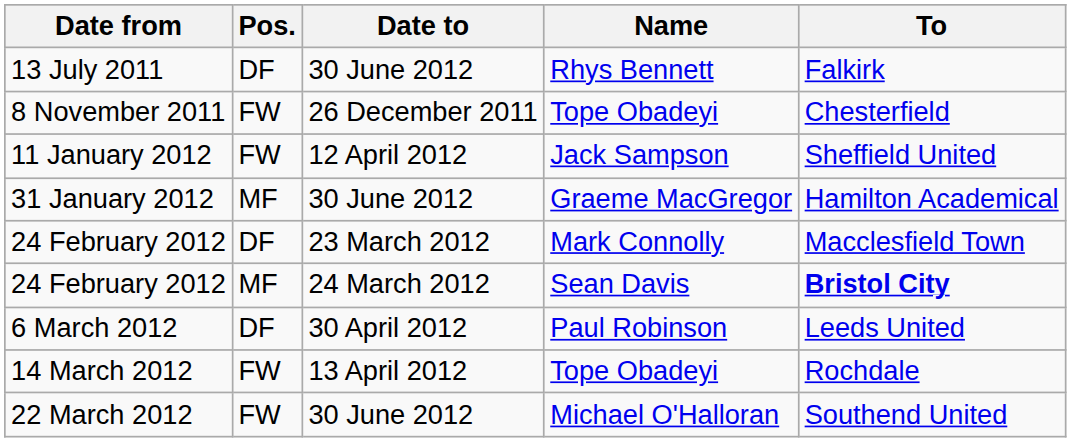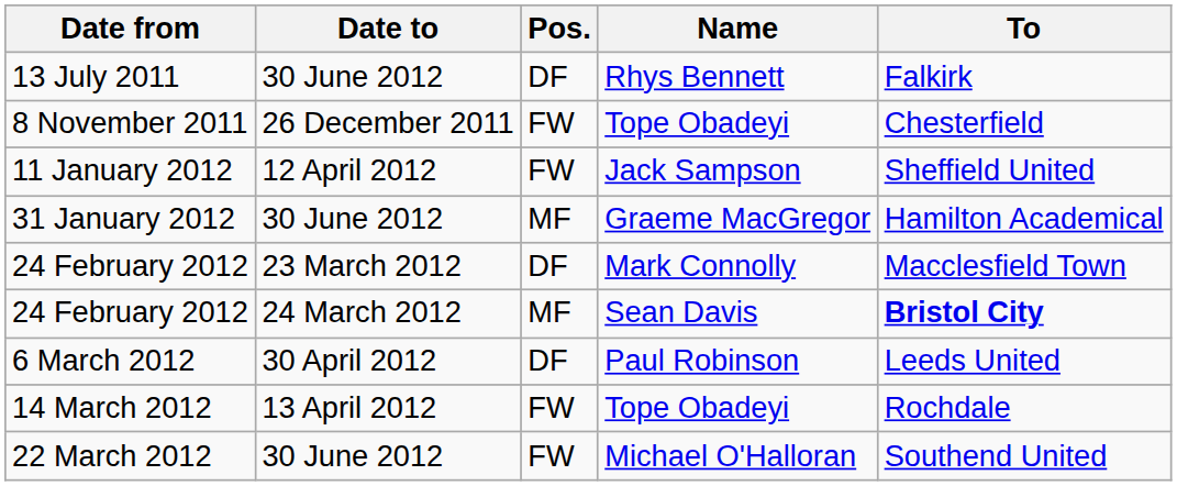columns swapped: Date to <-> Pos.
